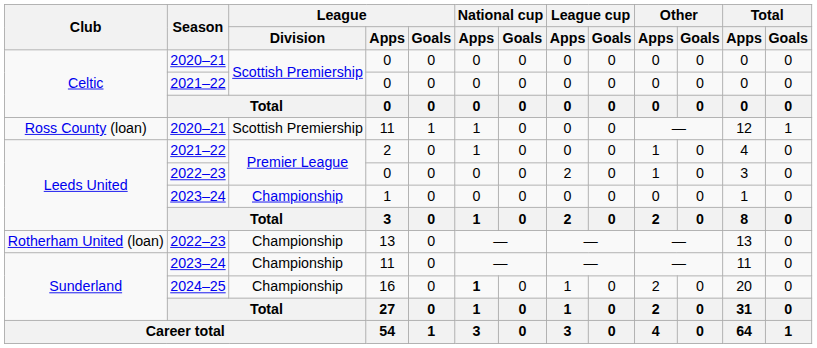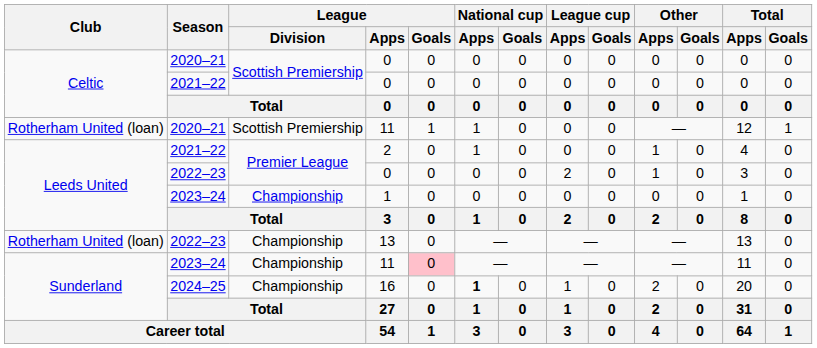2020–21 / 11 | Club: Ross County (loan) -> Rotherham United (loan)
2023–24 / 11 | League / Goals: no background -> pink background
